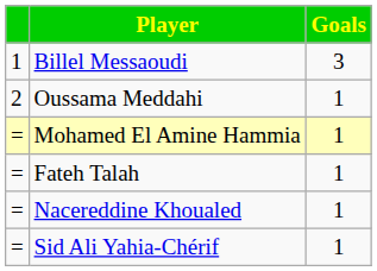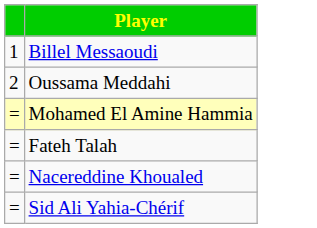- column: Goals | 3 | 1 | 1 | 1 | 1 | 1
